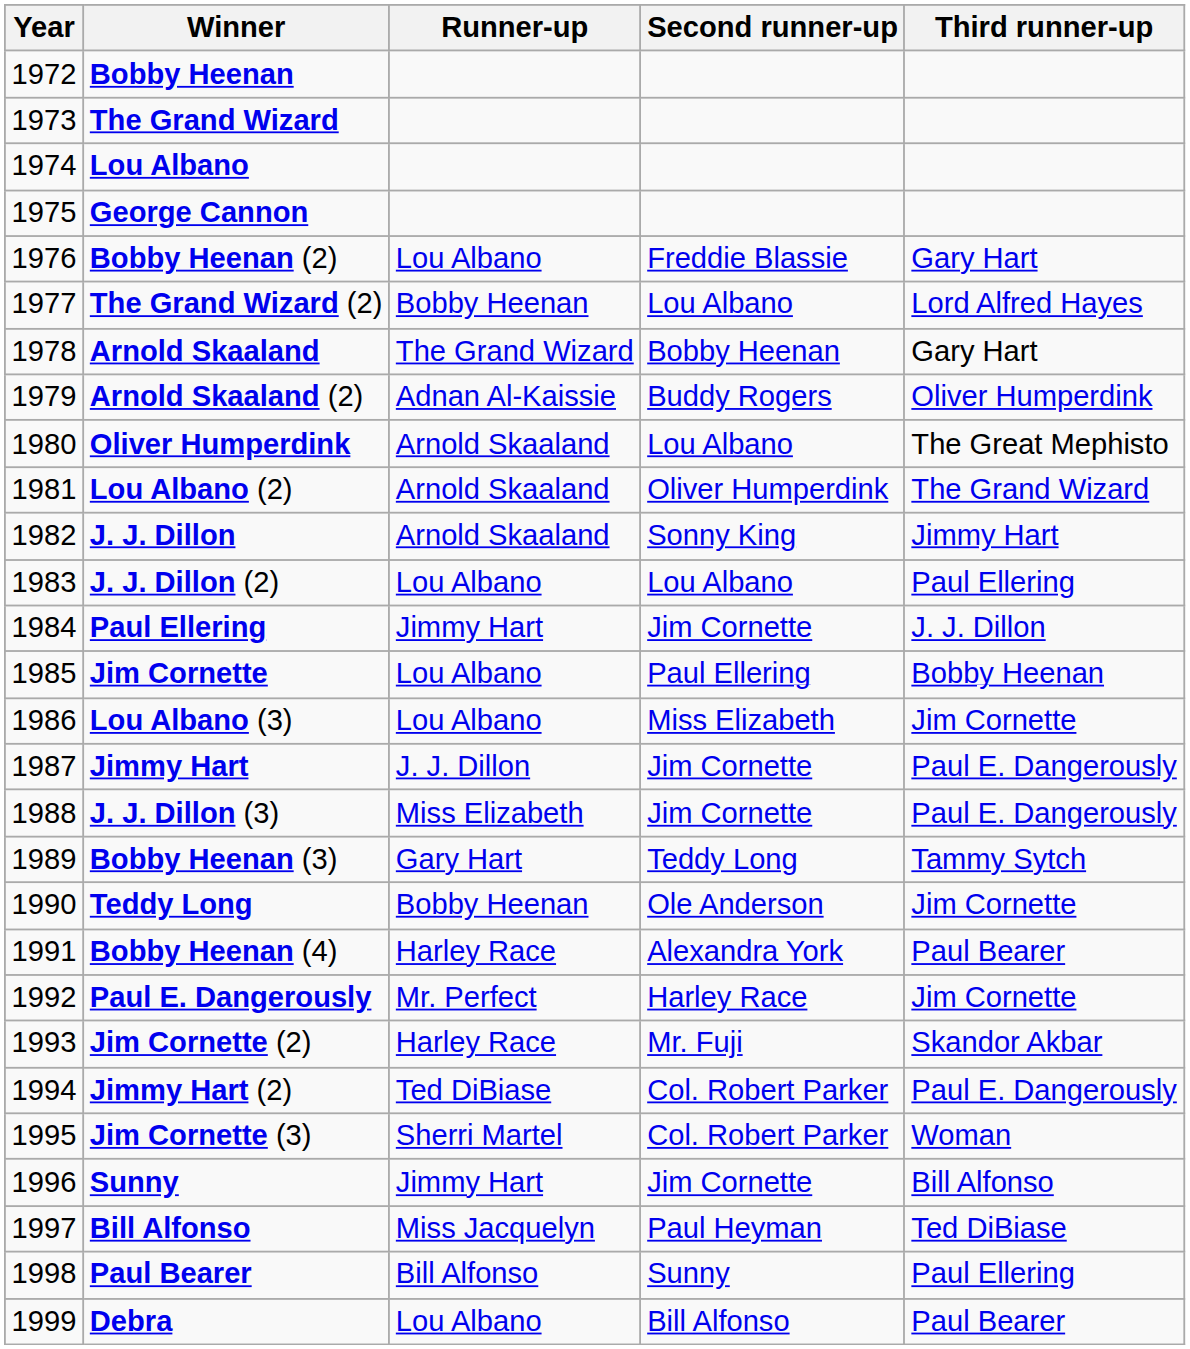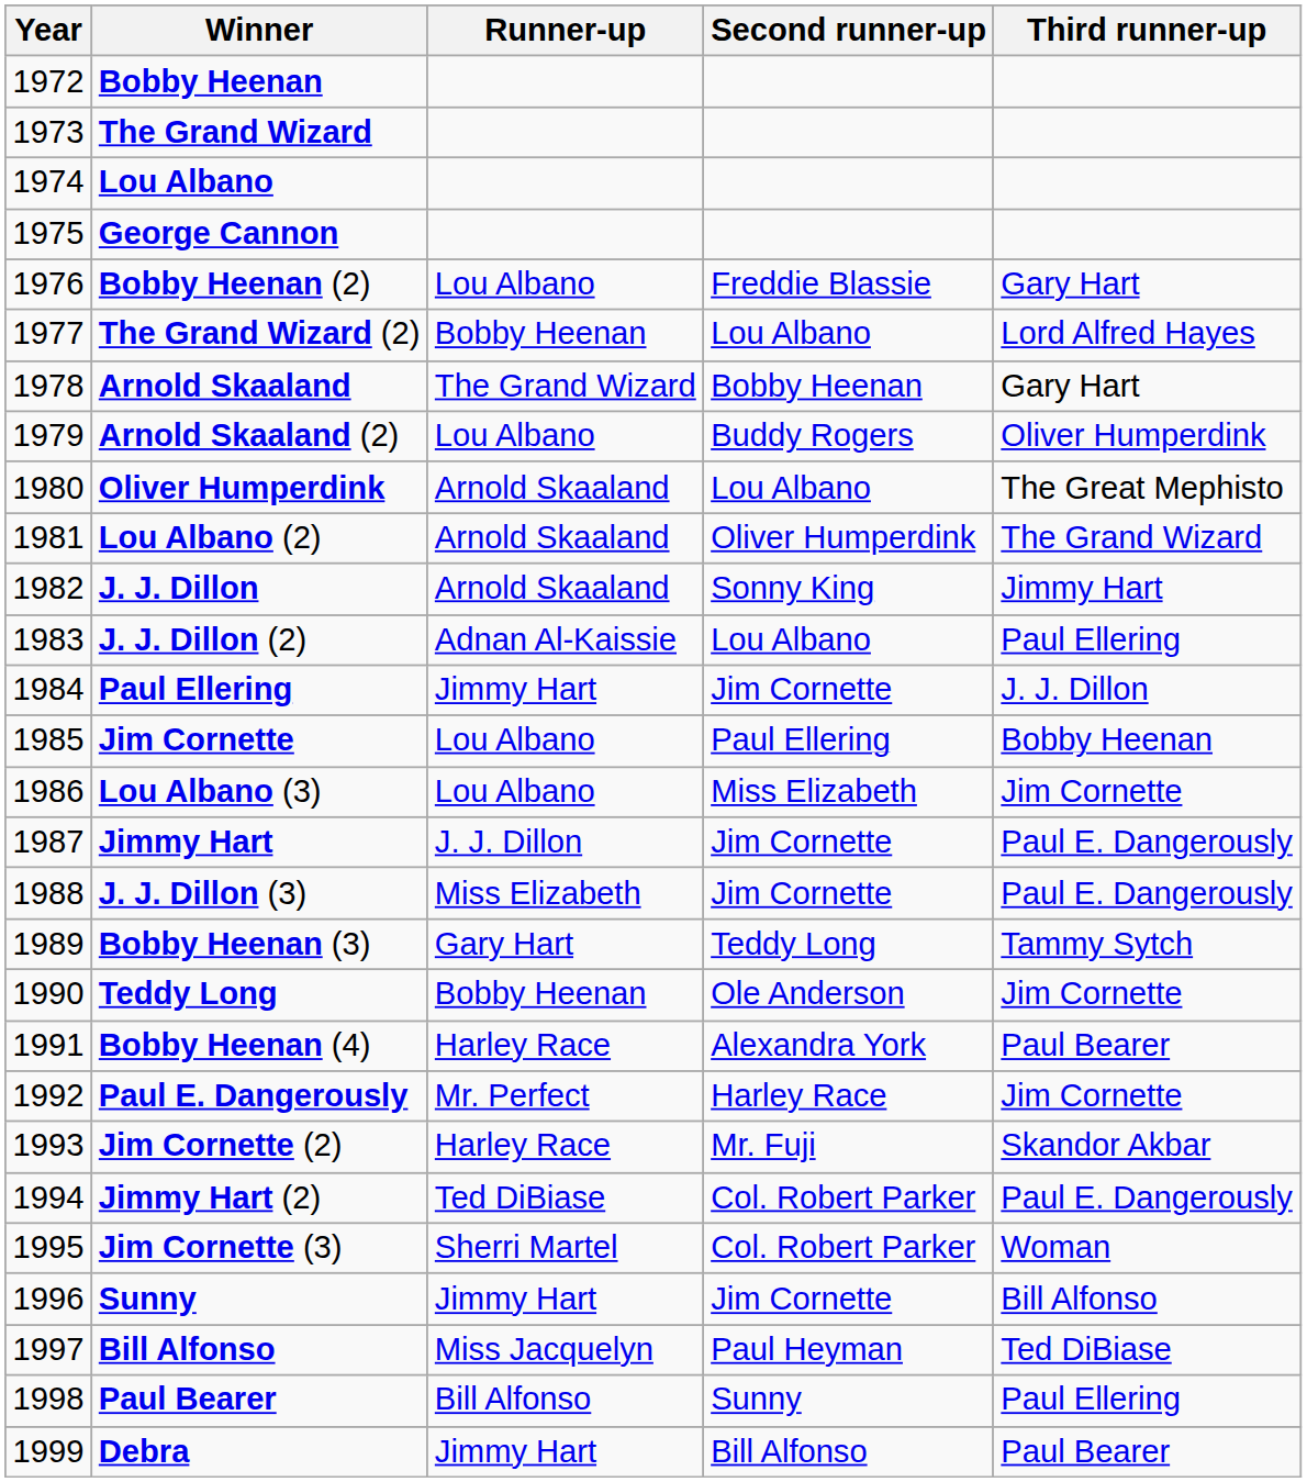Arnold Skaaland (2) | Runner-up: Adnan Al-Kaissie -> Lou Albano
J. J. Dillon (2) | Runner-up: Lou Albano -> Adnan Al-Kaissie
Debra | Runner-up: Lou Albano -> Jimmy Hart
